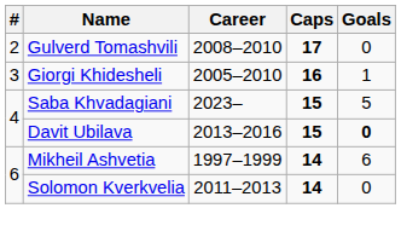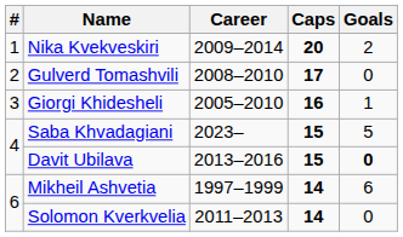+ row: 1 | Nika Kvekveskiri | 2009–2014 | 20 | 2
